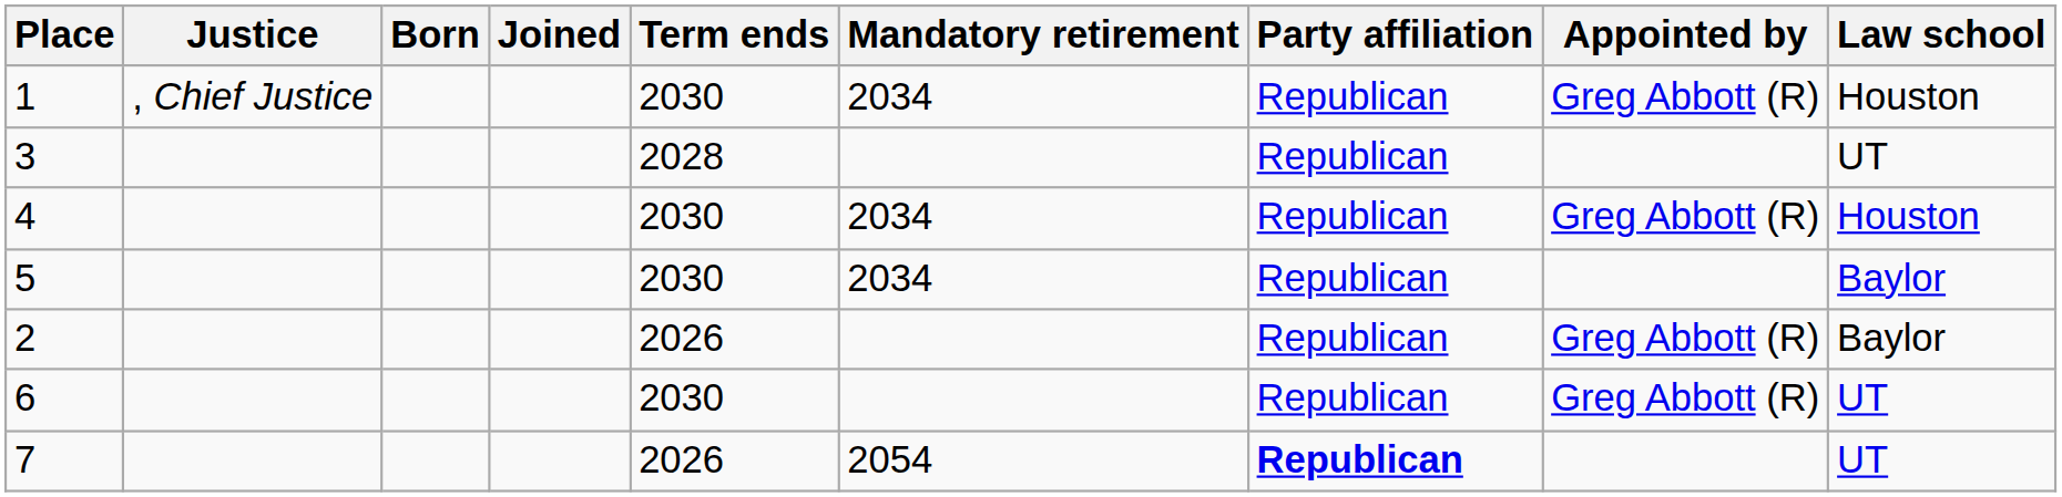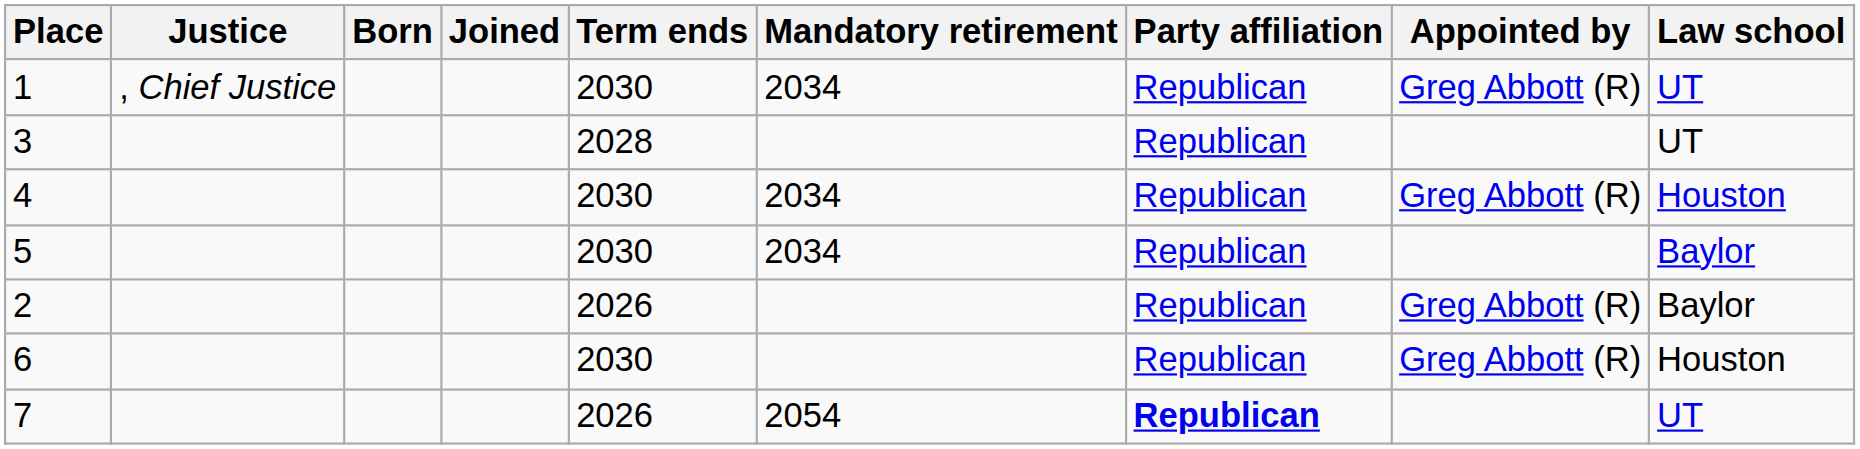1 | Law school: Houston -> UT
6 | Law school: UT -> Houston
